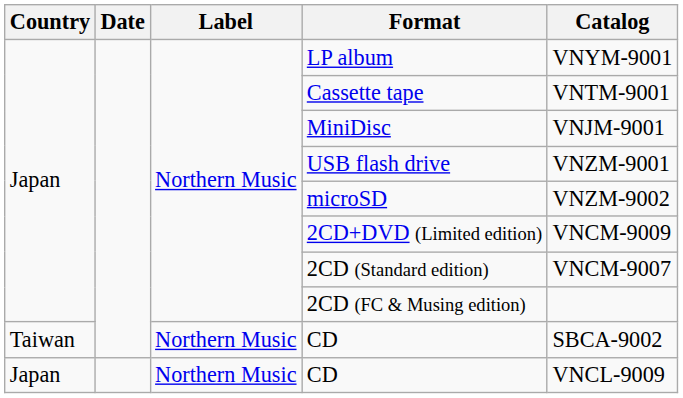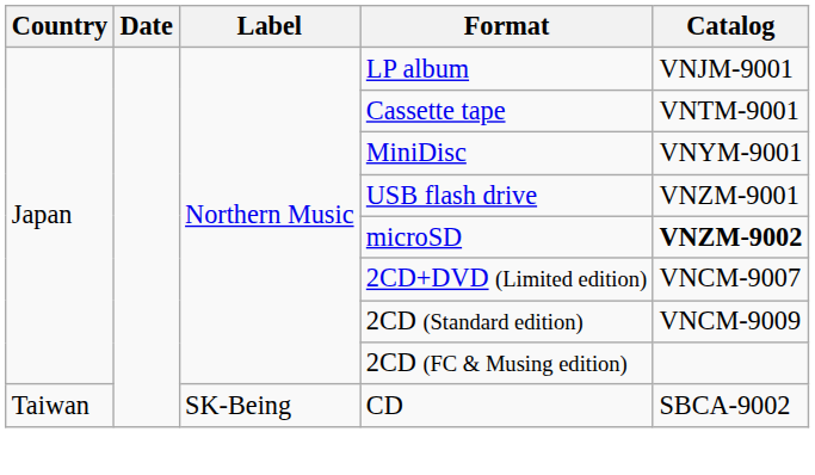LP album | Catalog: VNYM-9001 -> VNJM-9001
MiniDisc | Catalog: VNJM-9001 -> VNYM-9001
microSD | Catalog: normal -> bold
2CD+DVD (Limited edition) | Catalog: VNCM-9009 -> VNCM-9007
2CD (Standard edition) | Catalog: VNCM-9007 -> VNCM-9009
Taiwan / CD | Label: Northern Music -> SK-Being
- row: Japan | Northern Music | CD | VNCL-9009
